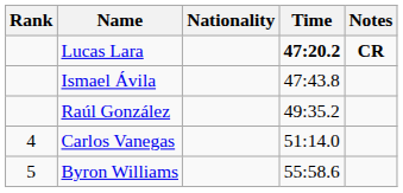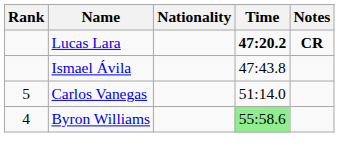- row: Raúl González | 49:35.2
Carlos Vanegas | Rank: 4 -> 5
Byron Williams | Rank: 5 -> 4
Byron Williams | Time: no background -> lightgreen background
